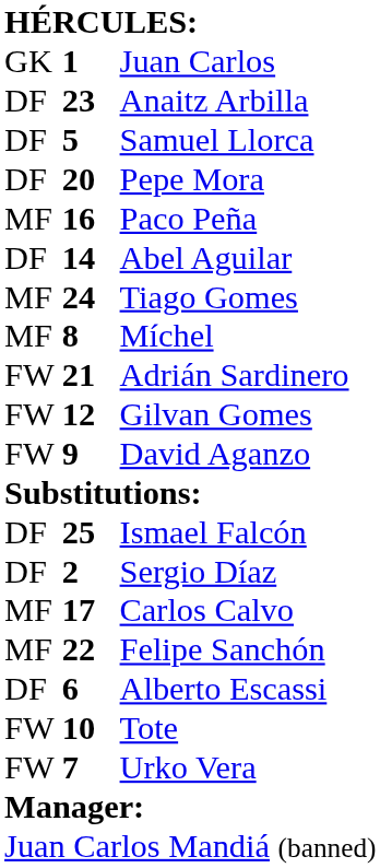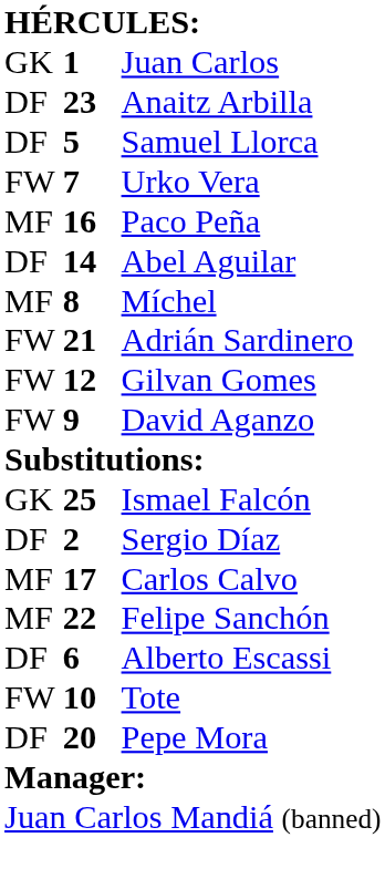rows swapped: Pepe Mora <-> Urko Vera
- row: MF | 24 | Tiago Gomes
Ismael Falcón | column 1: DF -> GK
